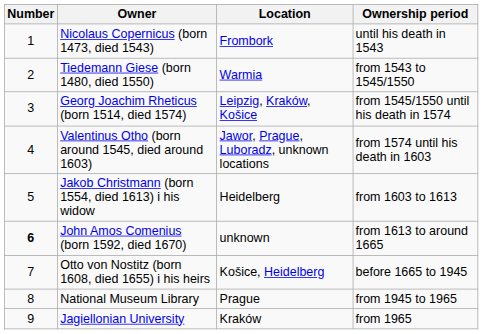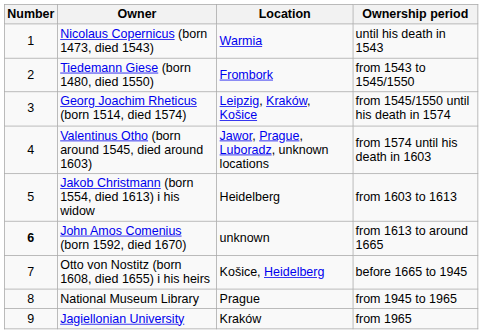Nicolaus Copernicus (born 1473, died 1543) | Location: Frombork -> Warmia
Tiedemann Giese (born 1480, died 1550) | Location: Warmia -> Frombork
